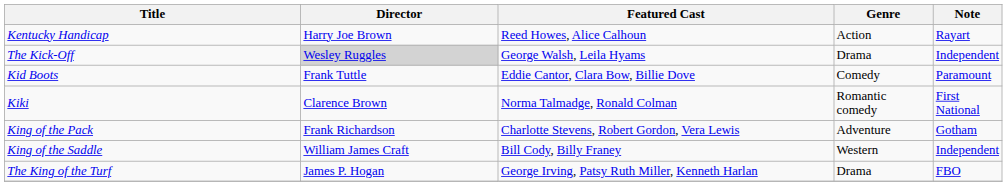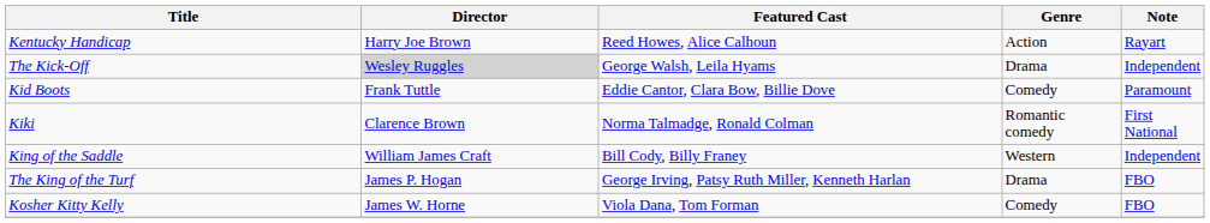- row: King of the Pack | Frank Richardson | Charlotte Stevens, Robert Gordon, Vera Lewis | Adventure | Gotham
+ row: Kosher Kitty Kelly | James W. Horne | Viola Dana, Tom Forman | Comedy | FBO
